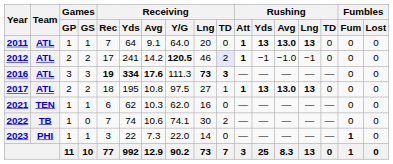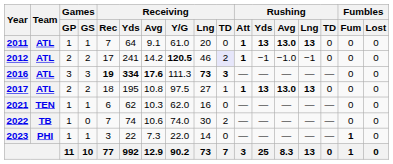2011 | Receiving / Y/G: 64.0 -> 61.0
2022 | Receiving / Y/G: 74.1 -> 74.0
